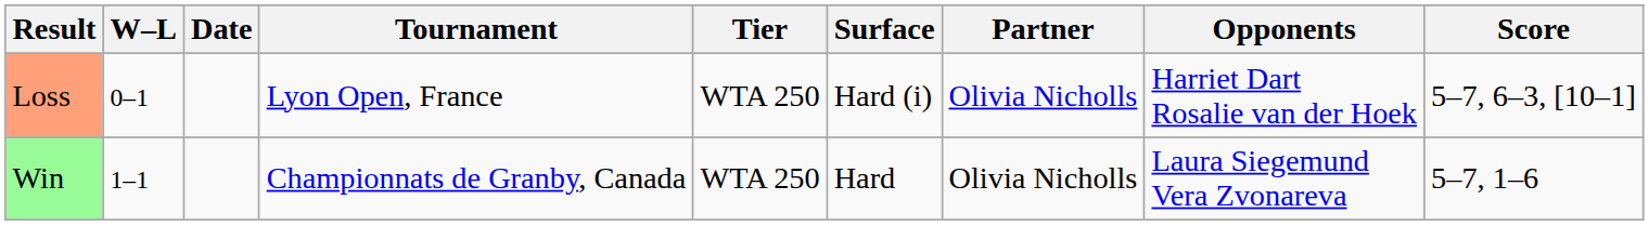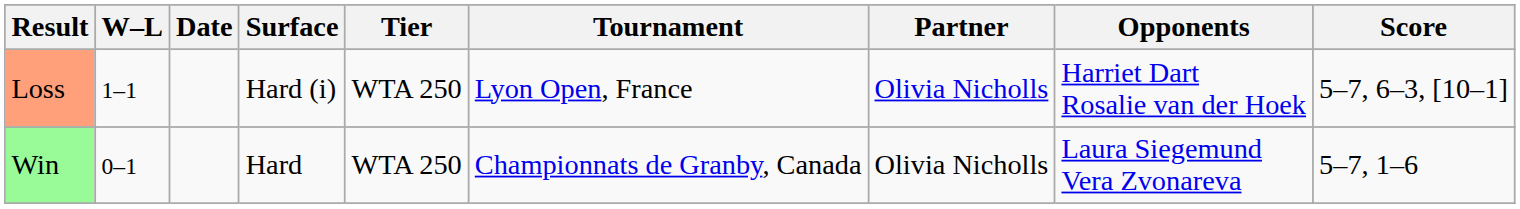columns swapped: Tournament <-> Surface
Loss | W–L: 0–1 -> 1–1
Win | W–L: 1–1 -> 0–1
